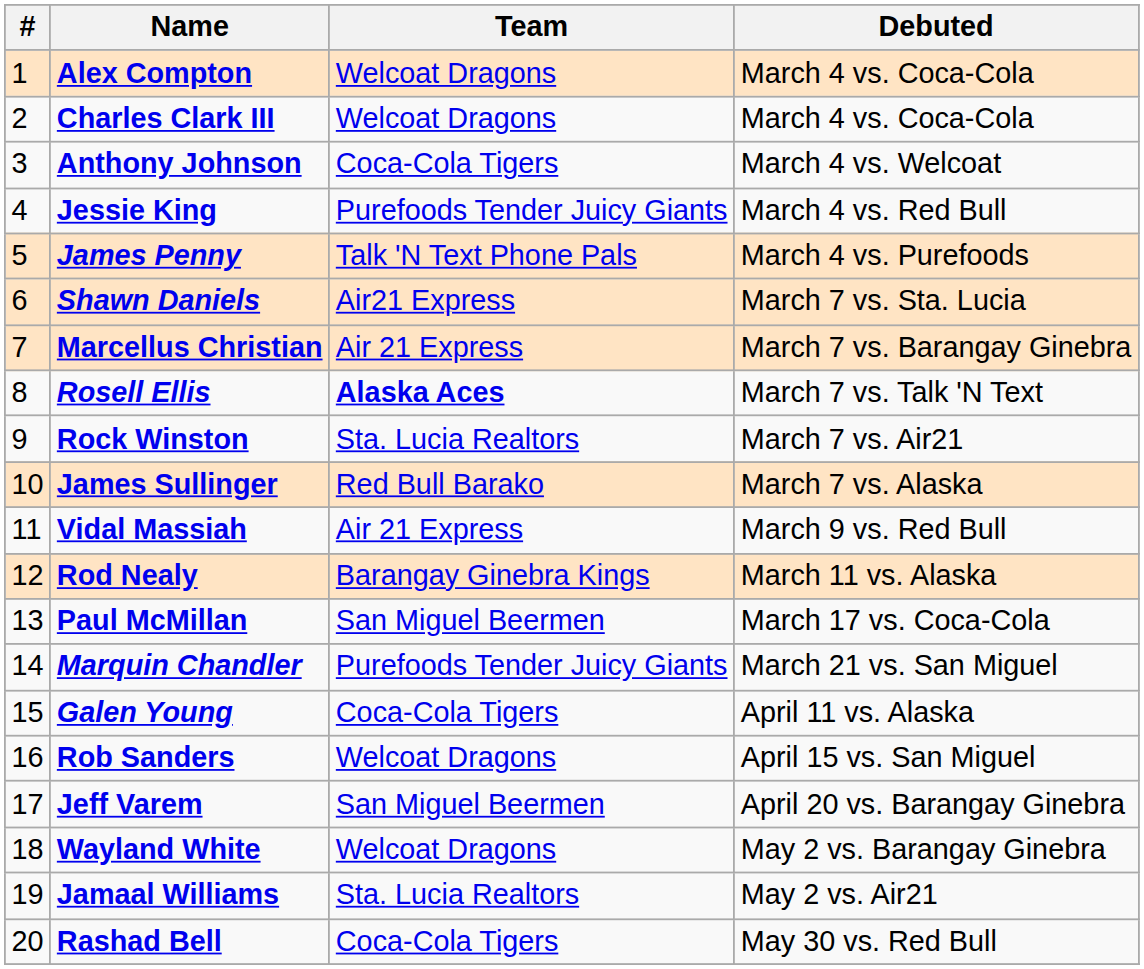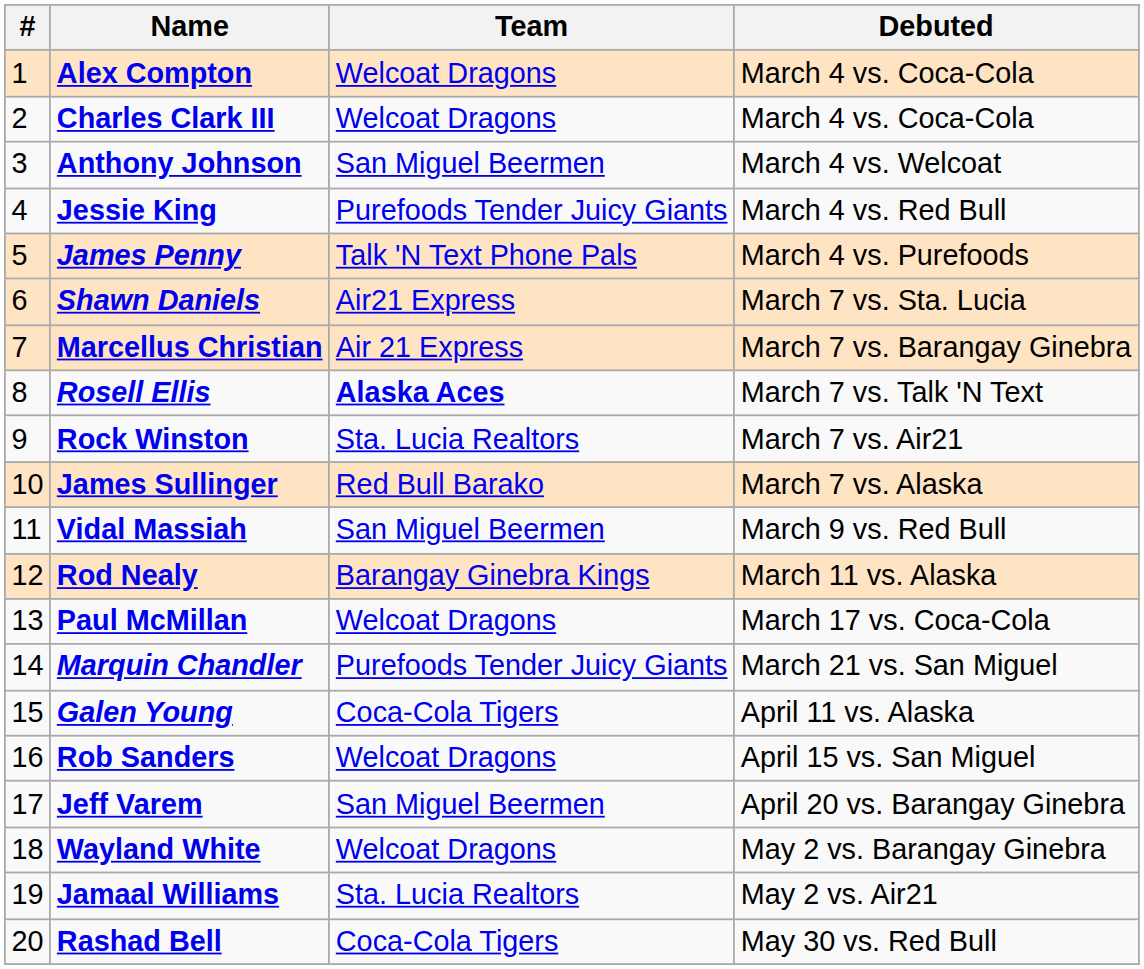Anthony Johnson | Team: Coca-Cola Tigers -> San Miguel Beermen
Vidal Massiah | Team: Air 21 Express -> San Miguel Beermen
Paul McMillan | Team: San Miguel Beermen -> Welcoat Dragons
